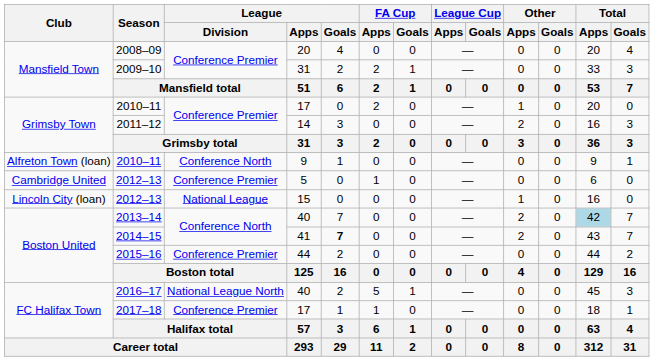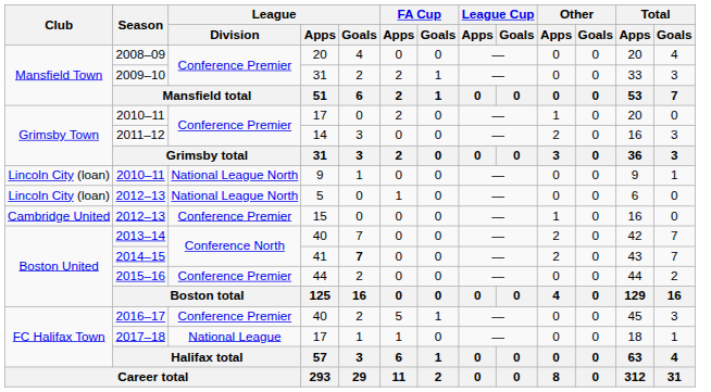2010–11 / 9 | Club: Alfreton Town (loan) -> Lincoln City (loan)
2010–11 / 9 | League / Division: Conference North -> National League North
2012–13 / 5 | Club: Cambridge United -> Lincoln City (loan)
2012–13 / 5 | League / Division: Conference Premier -> National League North
2012–13 / 15 | Club: Lincoln City (loan) -> Cambridge United
2012–13 / 15 | League / Division: National League -> Conference Premier
2013–14 | Total / Apps: lightblue background -> no background
2016–17 | League / Division: National League North -> Conference Premier
2017–18 | League / Division: Conference Premier -> National League
